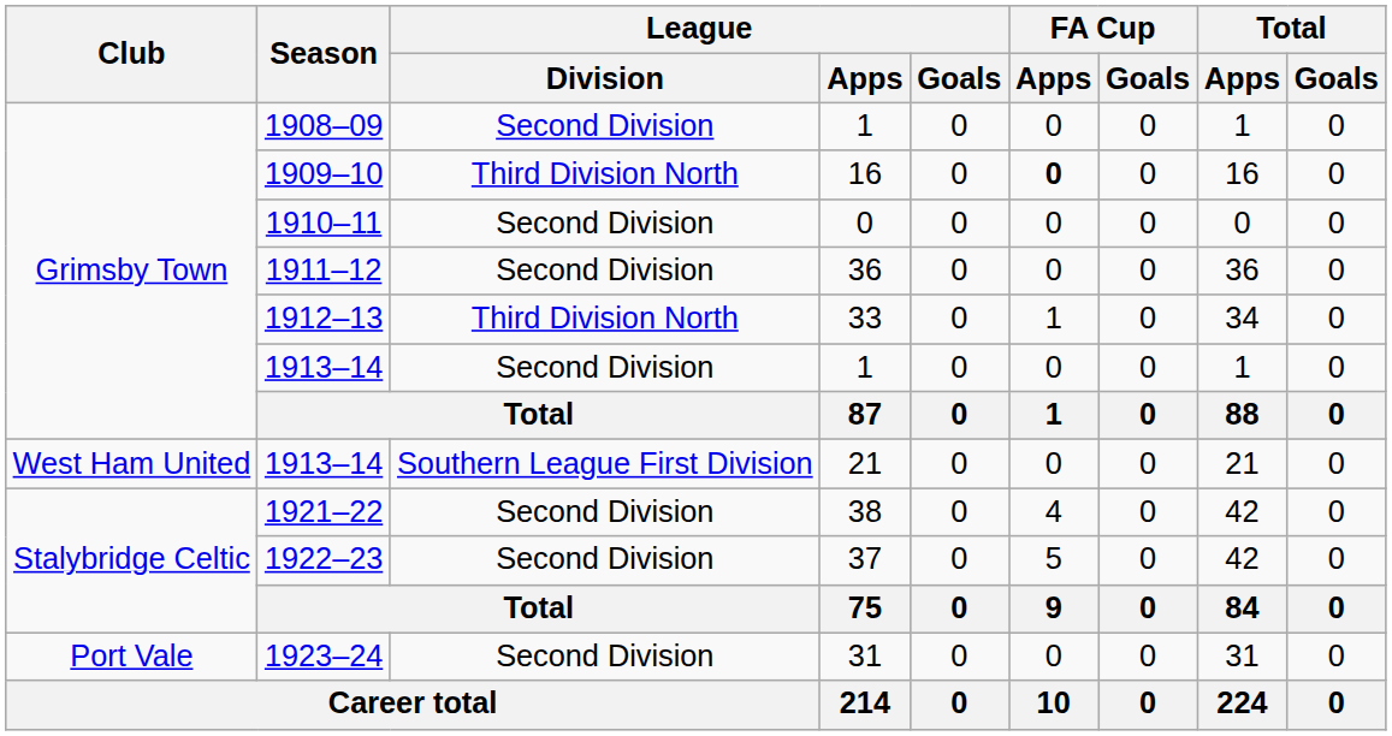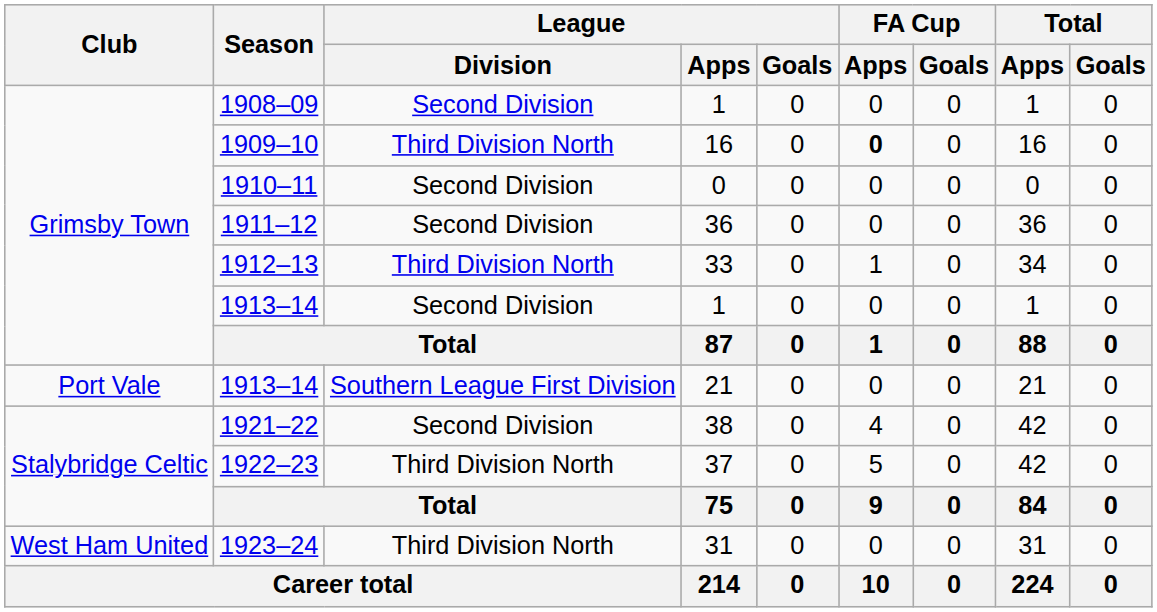1913–14 / 21 | Club: West Ham United -> Port Vale
1922–23 | League / Division: Second Division -> Third Division North
1923–24 | Club: Port Vale -> West Ham United
1923–24 | League / Division: Second Division -> Third Division North
